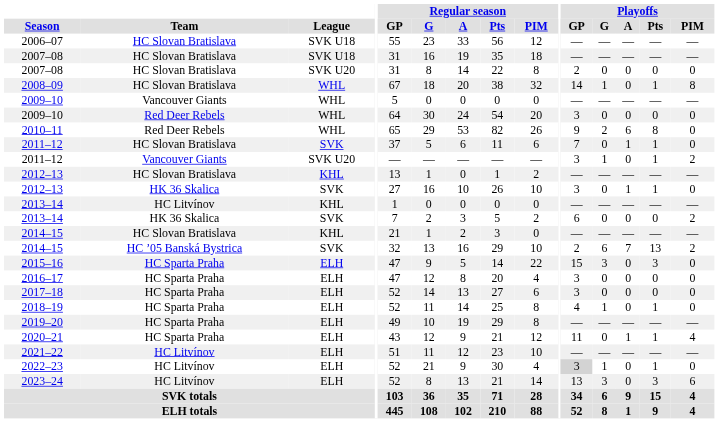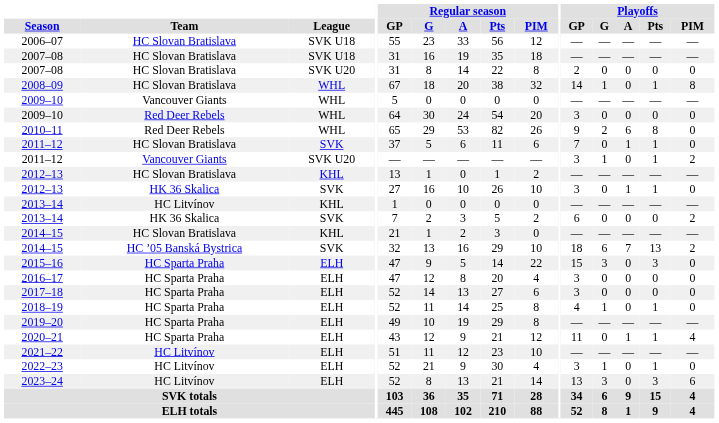2014–15 / SVK | Playoffs / GP: 2 -> 18
2022–23 | Playoffs / GP: lightgrey background -> no background
